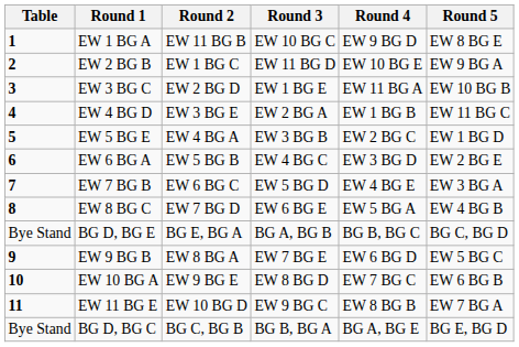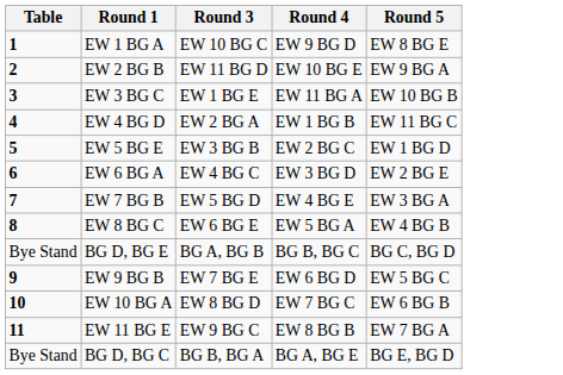- column: Round 2 | EW 11 BG B | EW 1 BG C | EW 2 BG D | EW 3 BG E | EW 4 BG A | EW 5 BG B | EW 6 BG C | EW 7 BG D | BG E, BG A | EW 8 BG A | EW 9 BG E | EW 10 BG D | BG C, BG B
